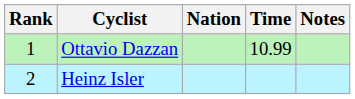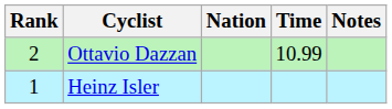Ottavio Dazzan | Rank: 1 -> 2
Heinz Isler | Rank: 2 -> 1
